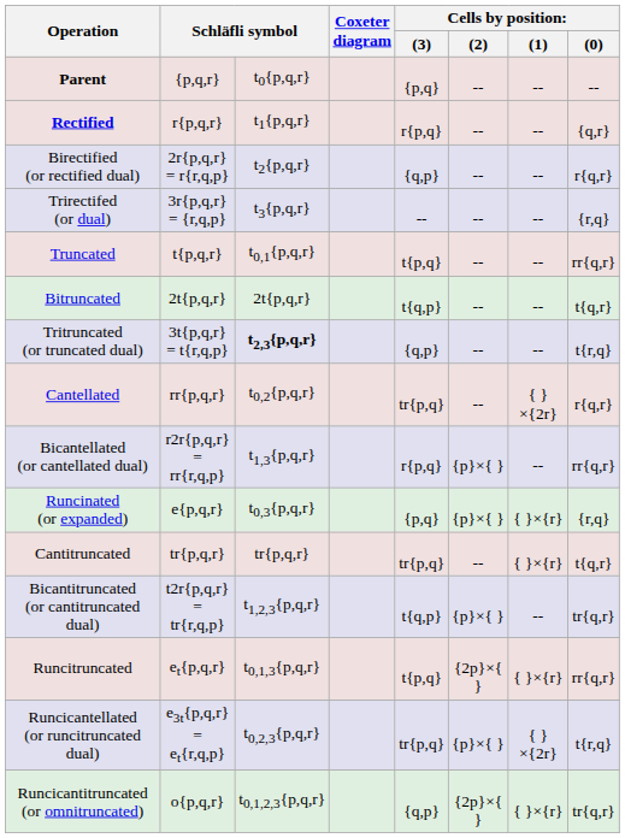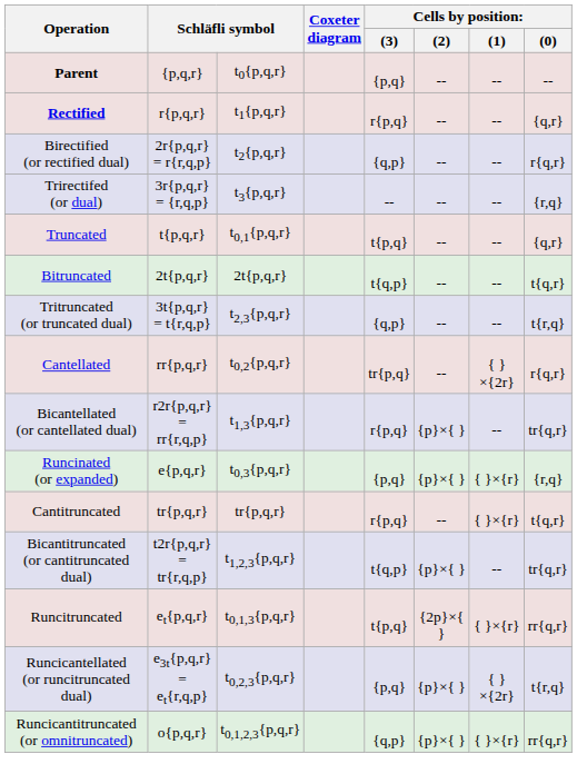Truncated | column 8: rr{q,r} -> {q,r}
Tritruncated (or truncated dual) | column 3: bold -> normal
Bicantellated (or cantellated dual) | column 8: rr{q,r} -> tr{q,r}
Cantitruncated | column 5: tr{p,q} -> r{p,q}
Runcicantellated (or runcitruncated dual) | column 5: tr{p,q} -> {p,q}
Runcicantitruncated (or omnitruncated) | column 6: {2p}×{ } -> {p}×{ }
Runcicantitruncated (or omnitruncated) | column 8: tr{q,r} -> rr{q,r}
